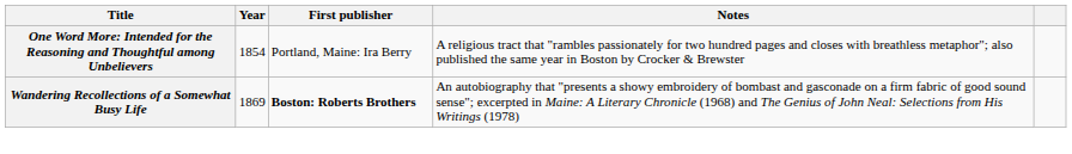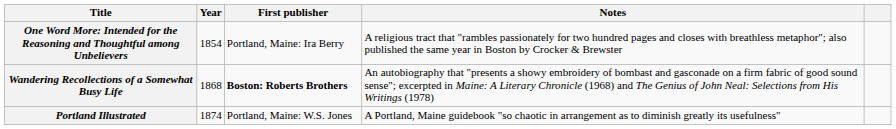Wandering Recollections of a Somewhat Busy Life | Year: 1869 -> 1868
+ row: Portland Illustrated | 1874 | Portland, Maine: W.S. Jones | A Portland, Maine guidebook "so chaotic in arrangement as to diminish greatly its usefulness"
